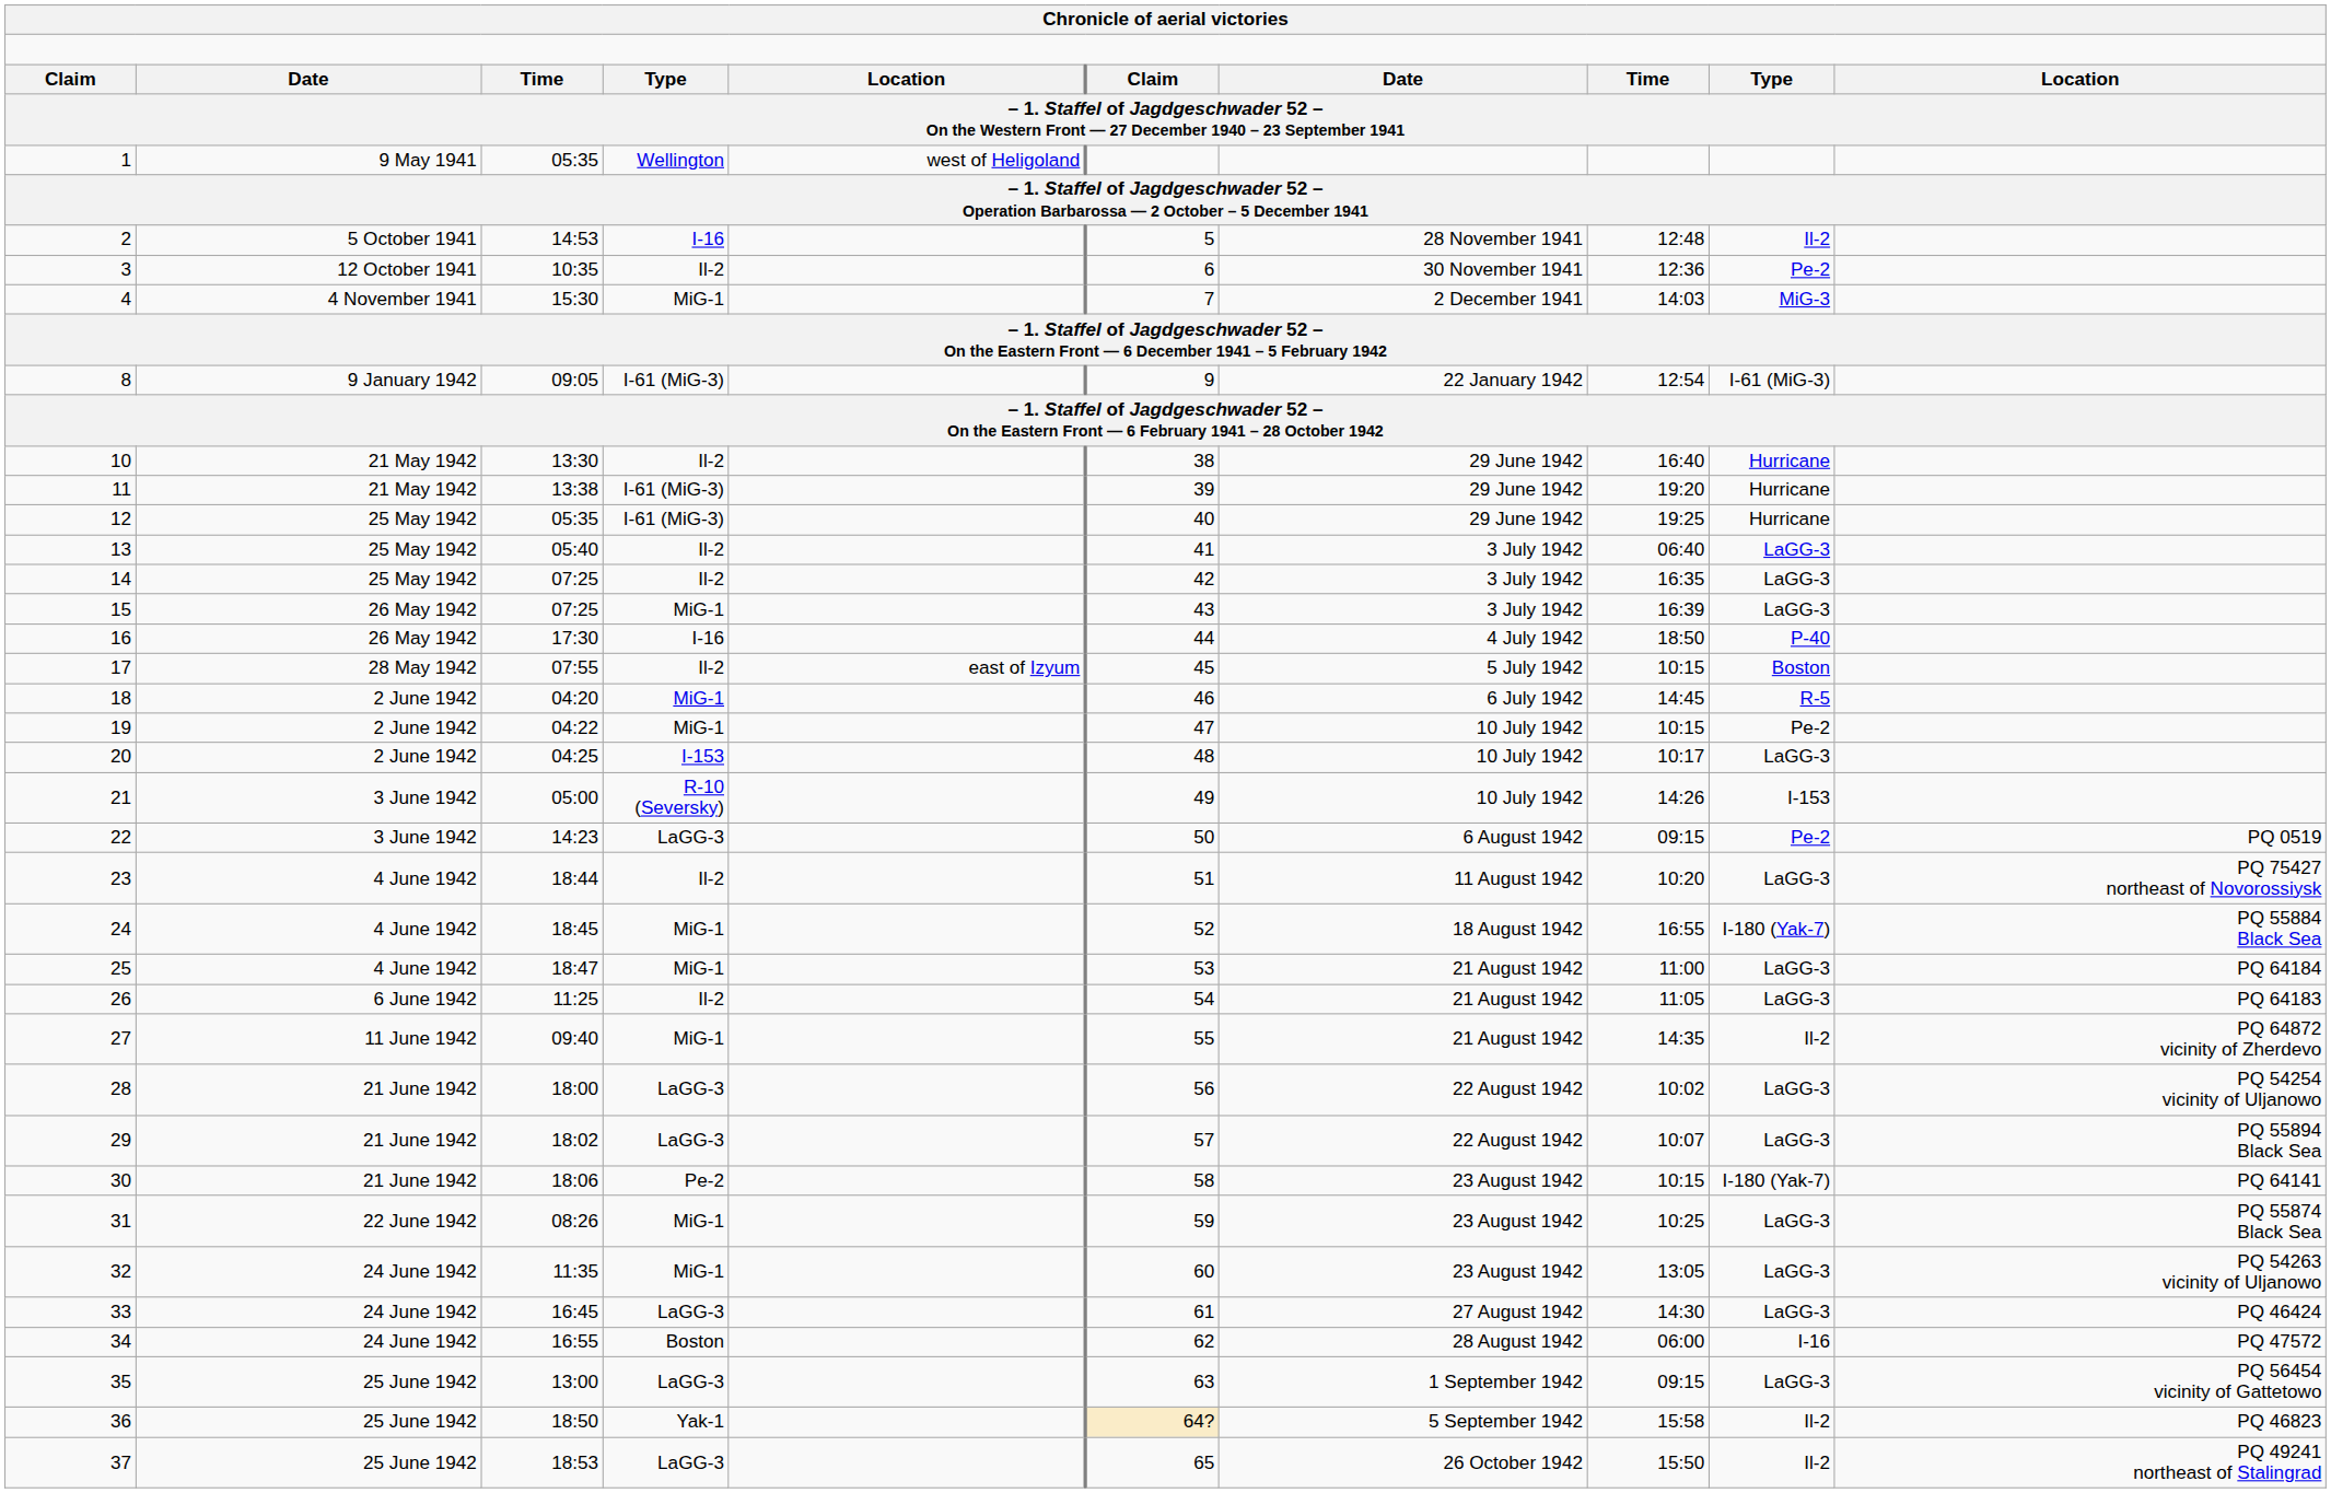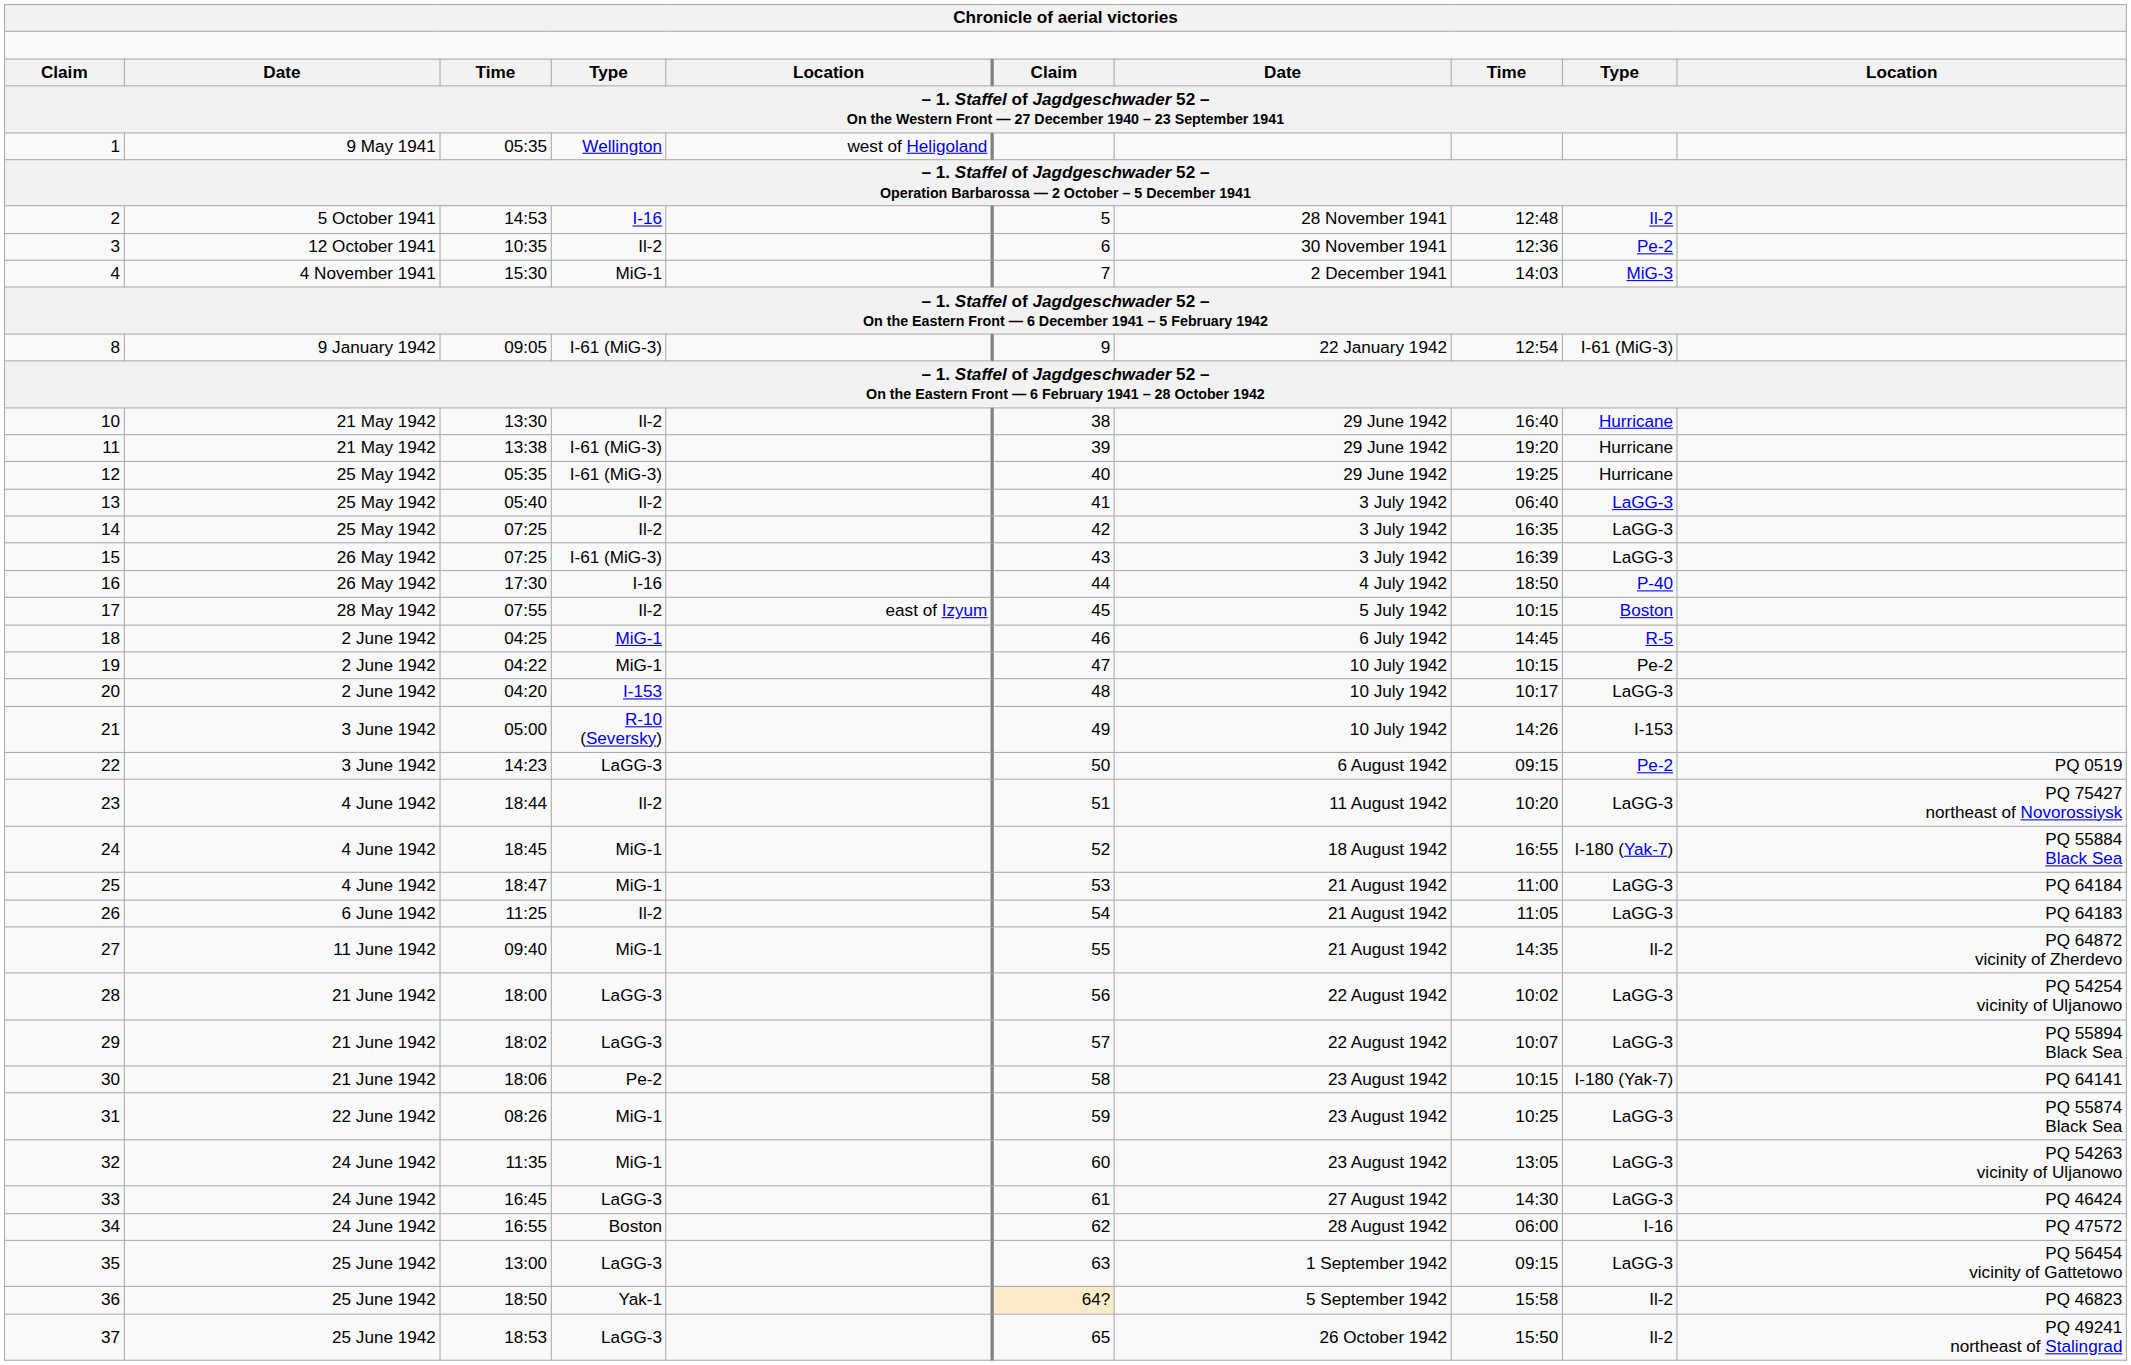15 | column 4: MiG-1 -> I-61 (MiG-3)
18 | column 3: 04:20 -> 04:25
20 | column 3: 04:25 -> 04:20
